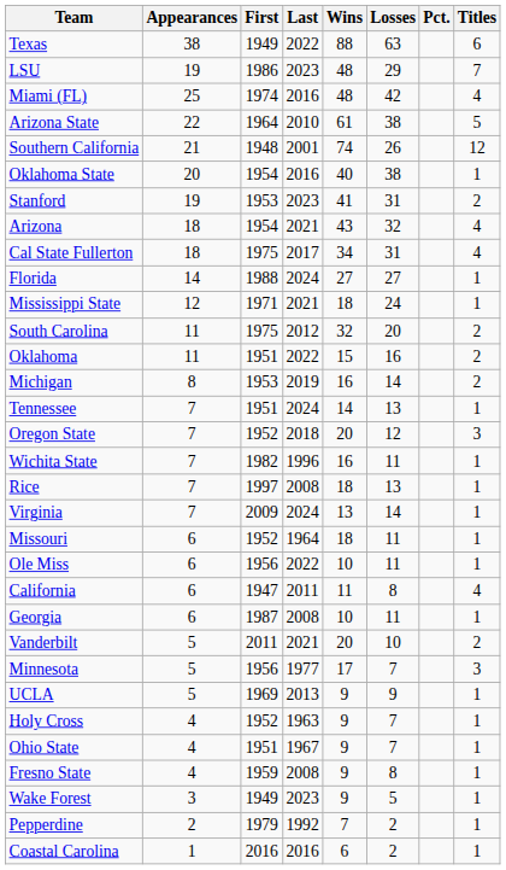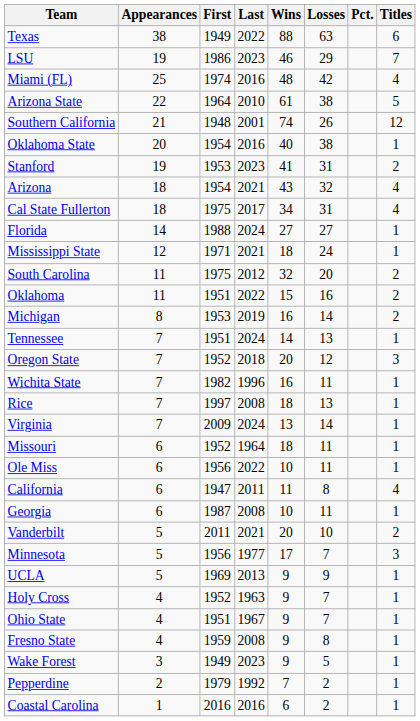LSU | Wins: 48 -> 46
